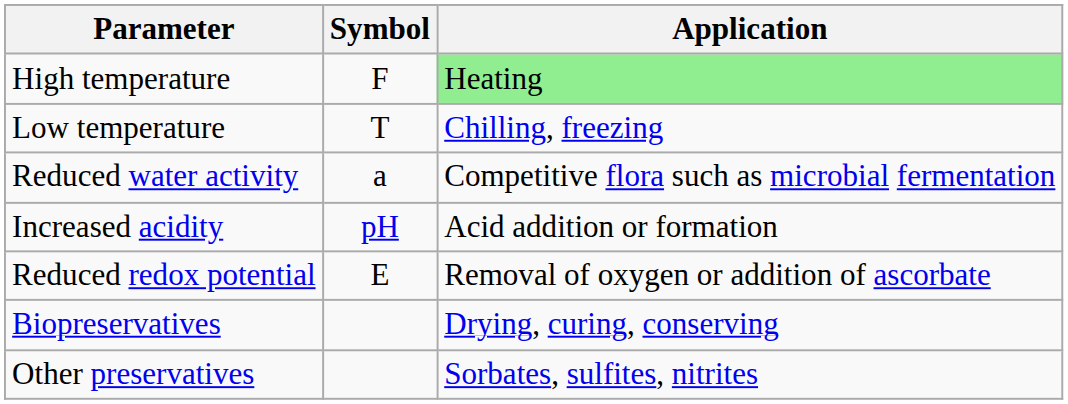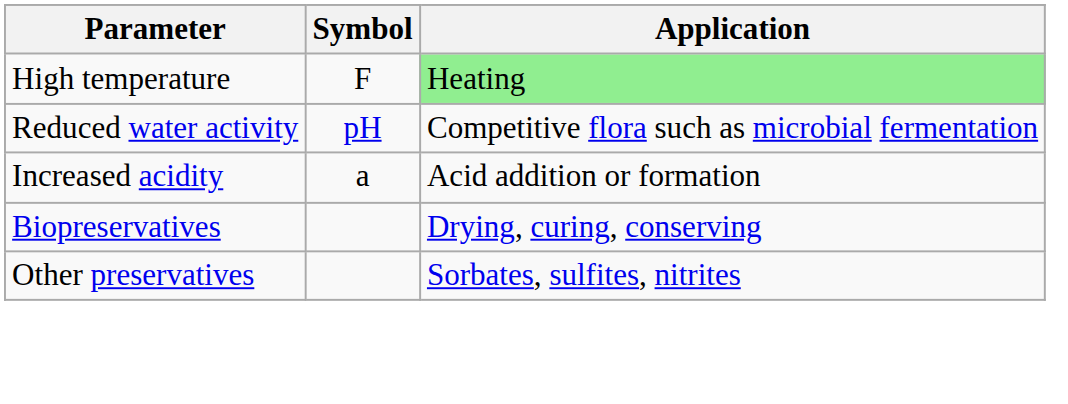- row: Low temperature | T | Chilling, freezing
Reduced water activity | Symbol: a -> pH
Increased acidity | Symbol: pH -> a
- row: Reduced redox potential | E | Removal of oxygen or addition of ascorbate
